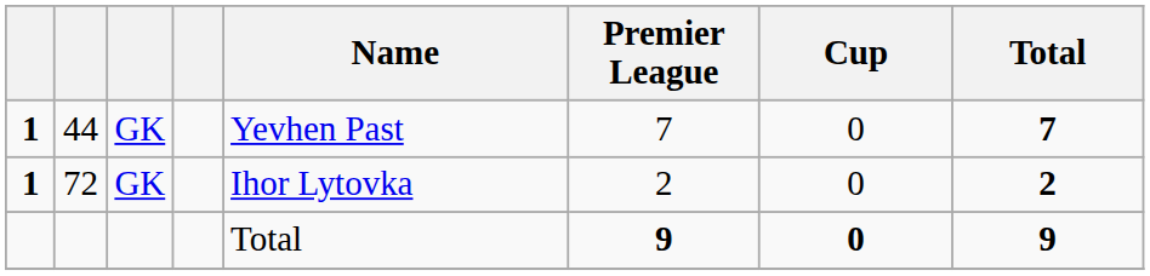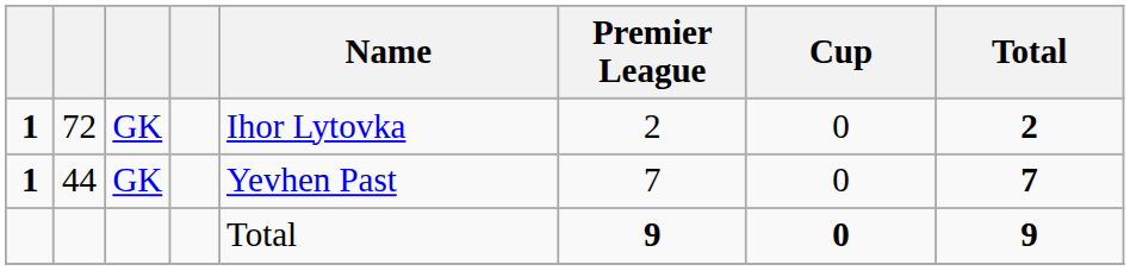rows swapped: 44 <-> 72
